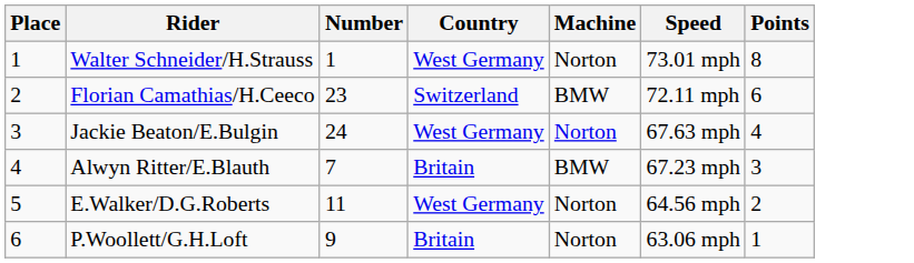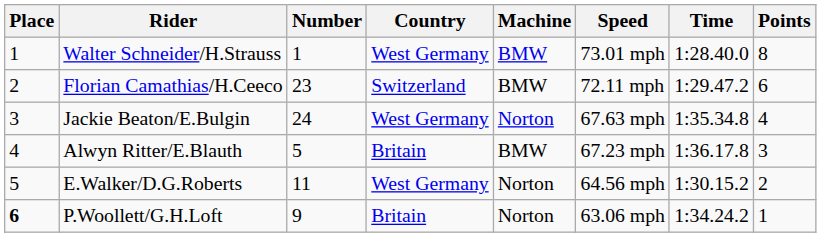+ column: Time | 1:28.40.0 | 1:29.47.2 | 1:35.34.8 | 1:36.17.8 | 1:30.15.2 | 1:34.24.2
Walter Schneider/H.Strauss | Machine: Norton -> BMW
Alwyn Ritter/E.Blauth | Number: 7 -> 5
P.Woollett/G.H.Loft | Place: normal -> bold
